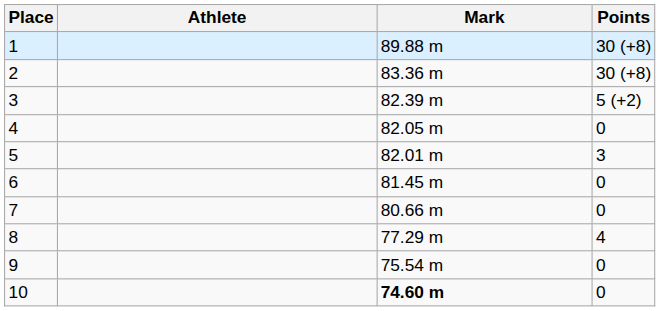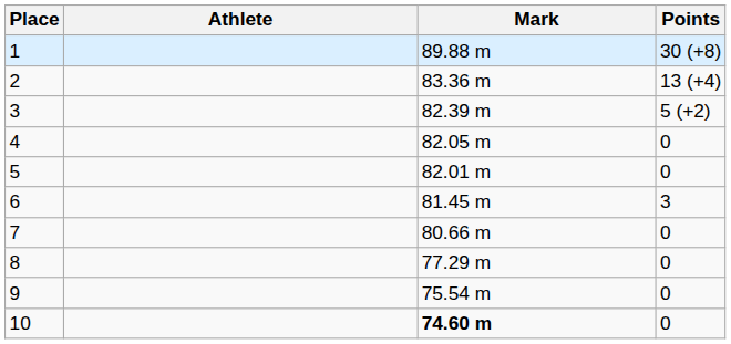2 | Points: 30 (+8) -> 13 (+4)
5 | Points: 3 -> 0
6 | Points: 0 -> 3
8 | Points: 4 -> 0
